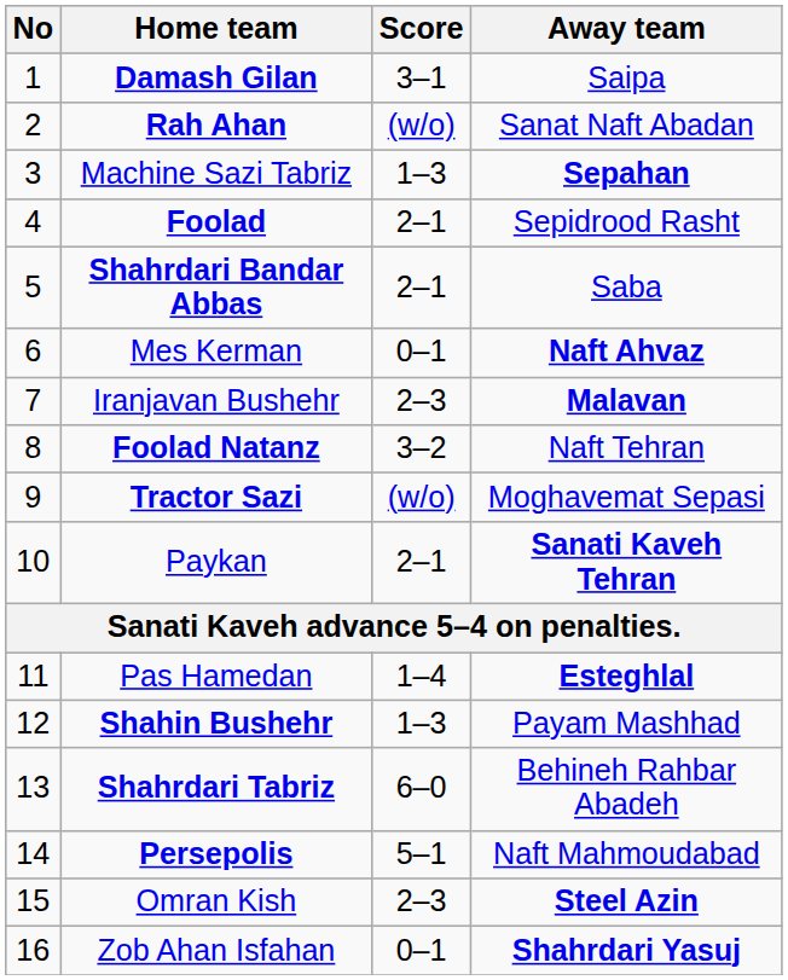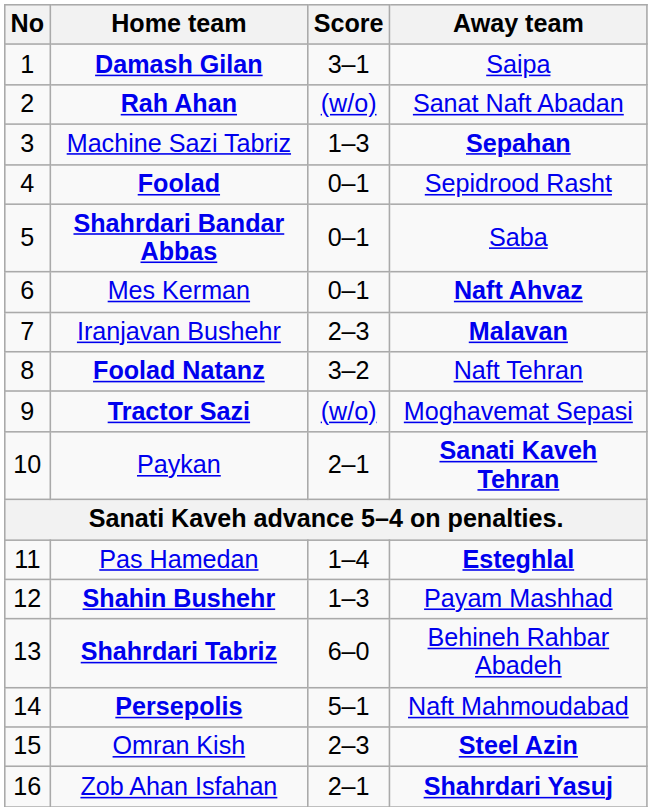Foolad | Score: 2–1 -> 0–1
Shahrdari Bandar Abbas | Score: 2–1 -> 0–1
Zob Ahan Isfahan | Score: 0–1 -> 2–1
